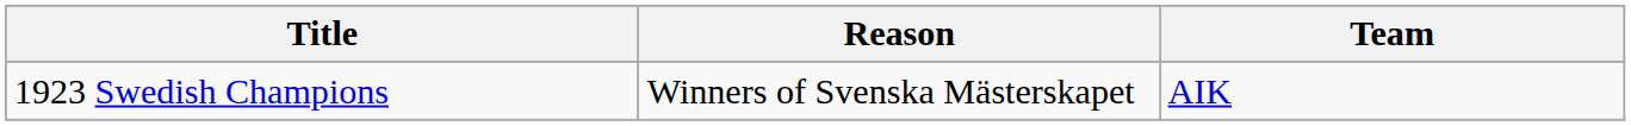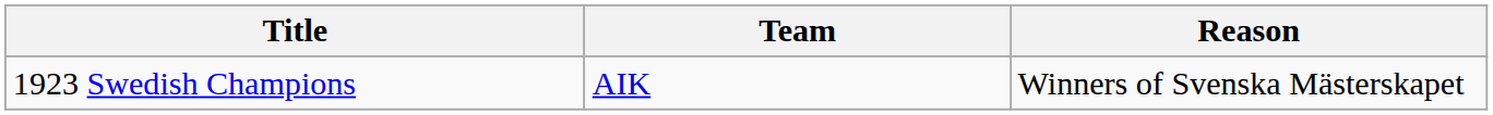columns swapped: Team <-> Reason
